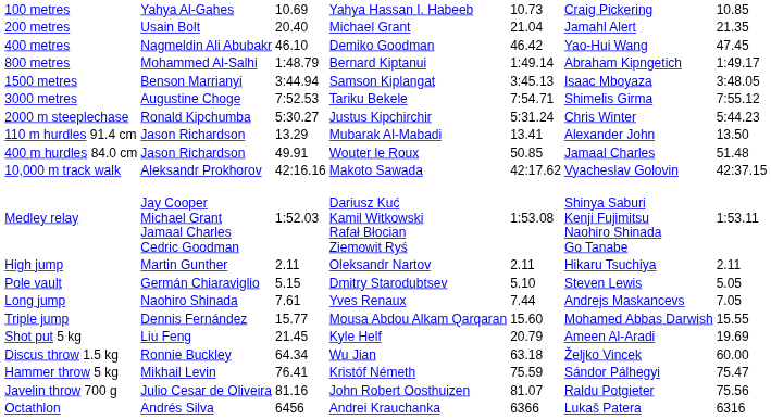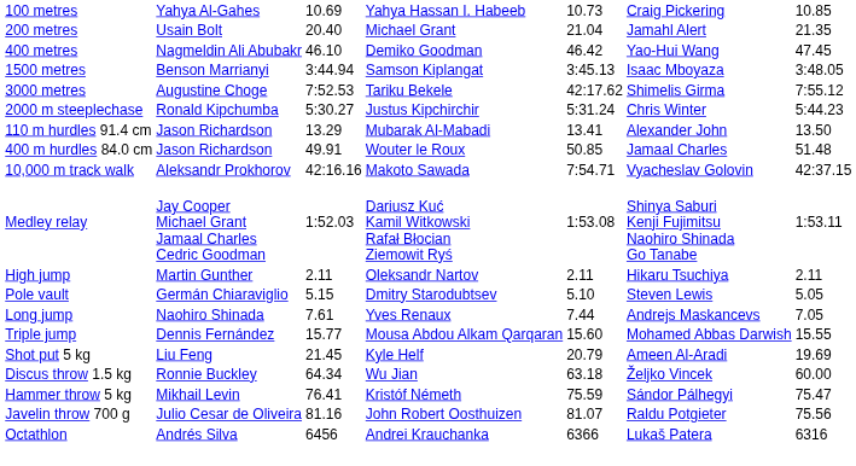- row: 800 metres | Mohammed Al-Salhi | 1:48.79 | Bernard Kiptanui | 1:49.14 | Abraham Kipngetich | 1:49.17
3000 metres | column 5: 7:54.71 -> 42:17.62
10,000 m track walk | column 5: 42:17.62 -> 7:54.71
